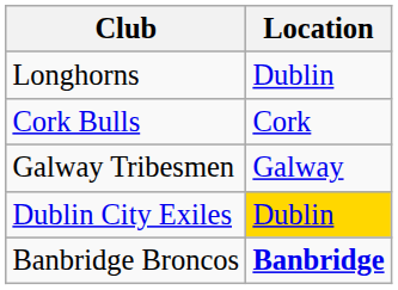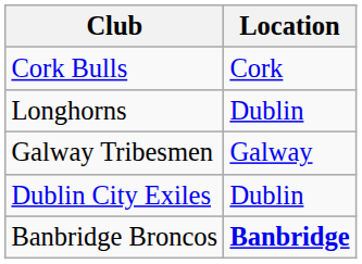rows swapped: Longhorns <-> Cork Bulls
Dublin City Exiles | Location: gold background -> no background
